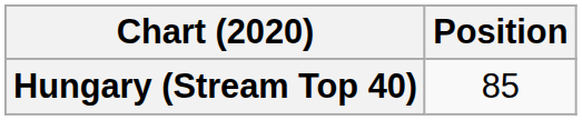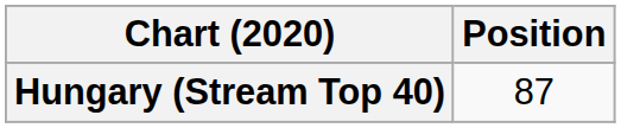Hungary (Stream Top 40) | Position: 85 -> 87
